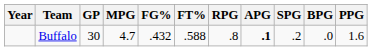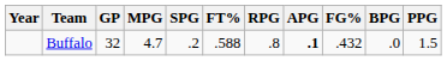columns swapped: FG% <-> SPG
Buffalo | GP: 30 -> 32
Buffalo | PPG: 1.6 -> 1.5
